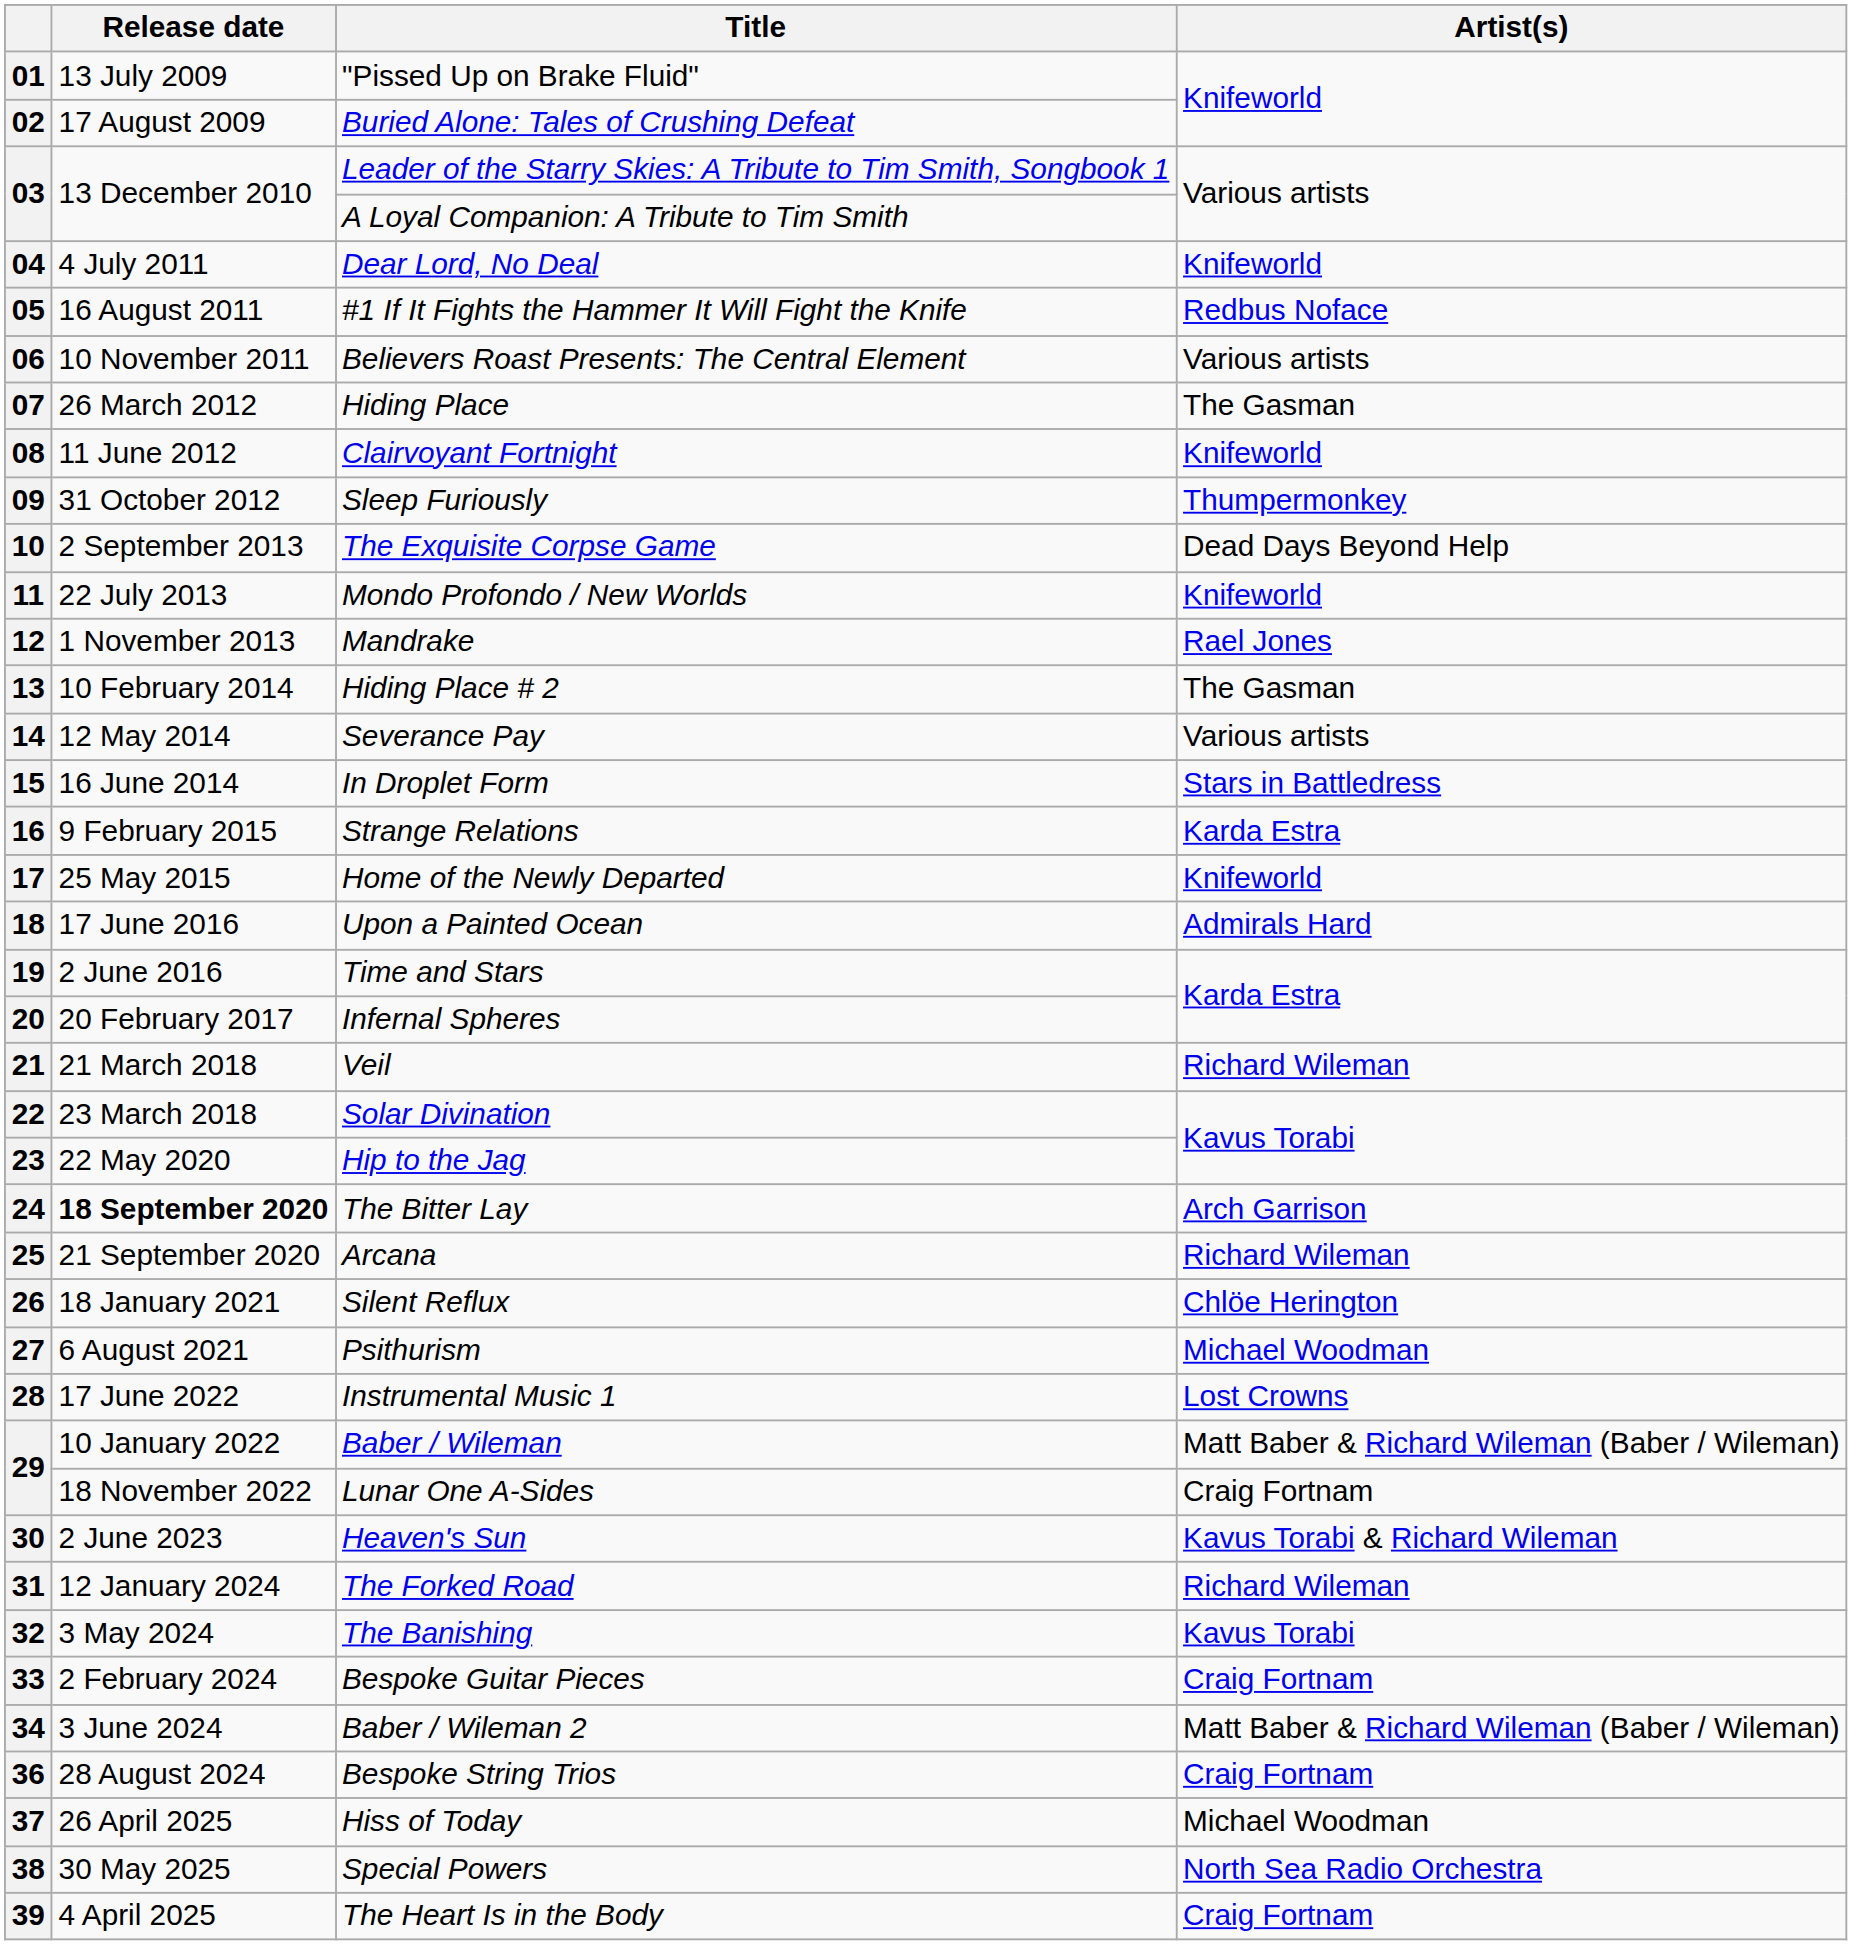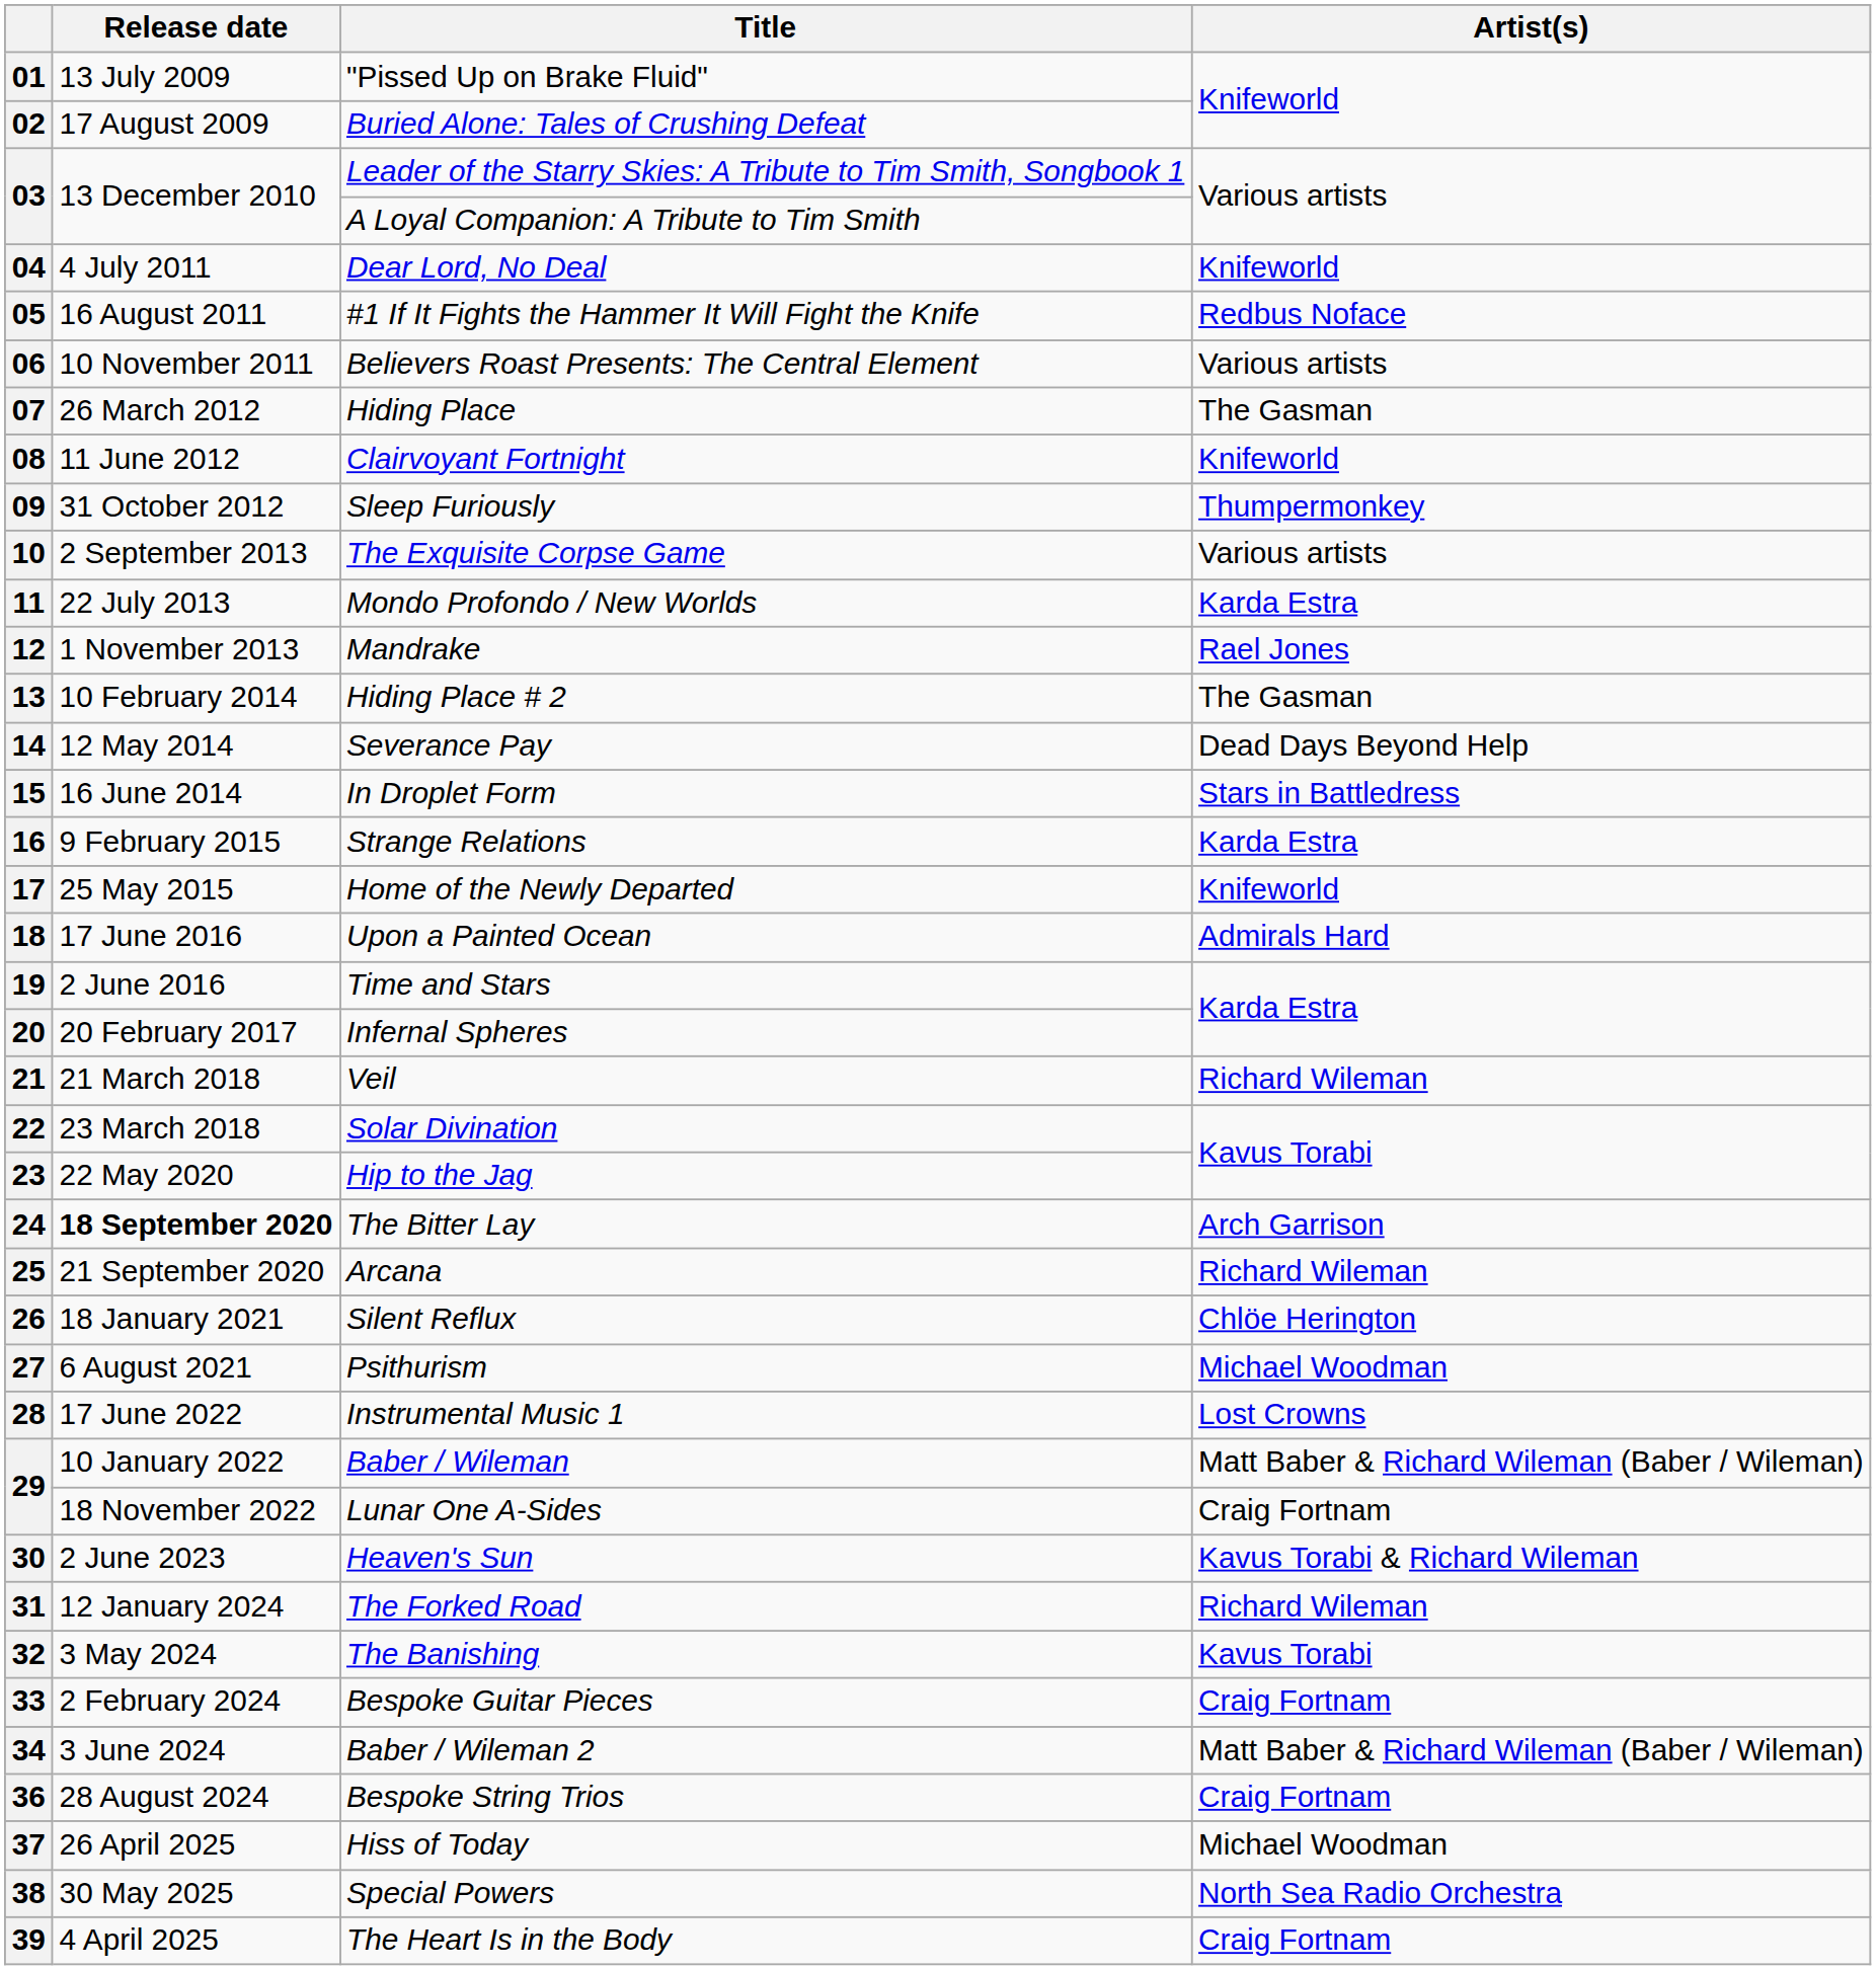10 | Artist(s): Dead Days Beyond Help -> Various artists
11 | Artist(s): Knifeworld -> Karda Estra
14 | Artist(s): Various artists -> Dead Days Beyond Help
